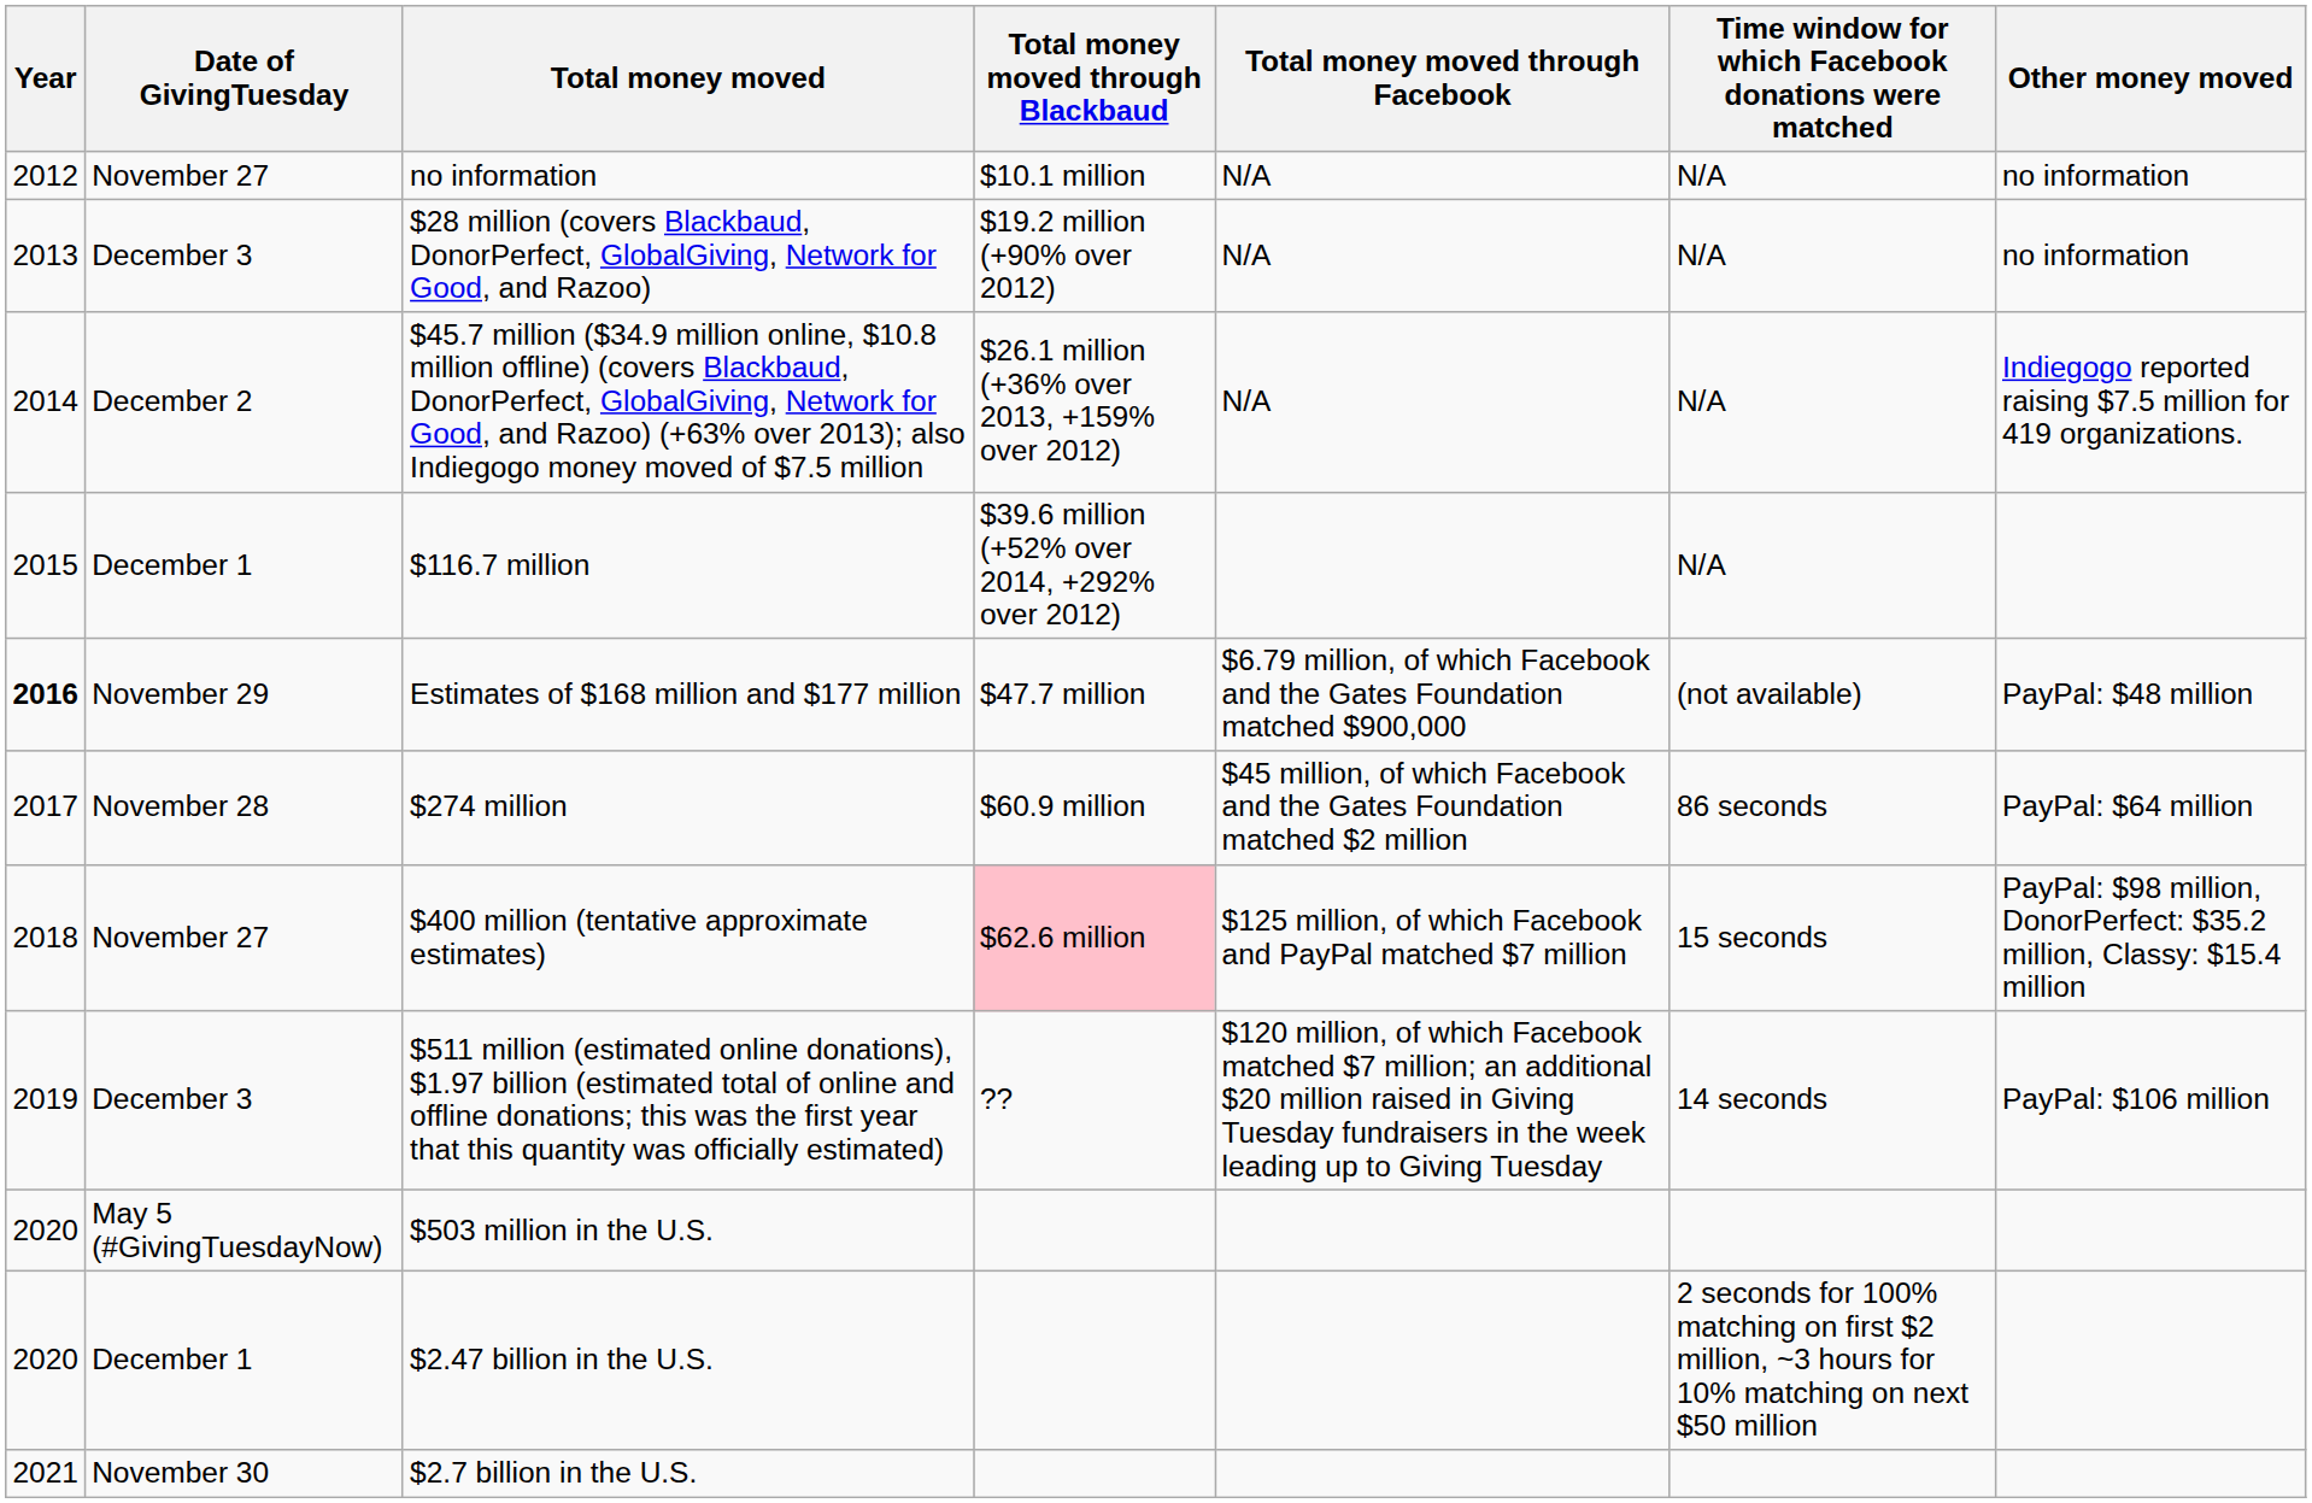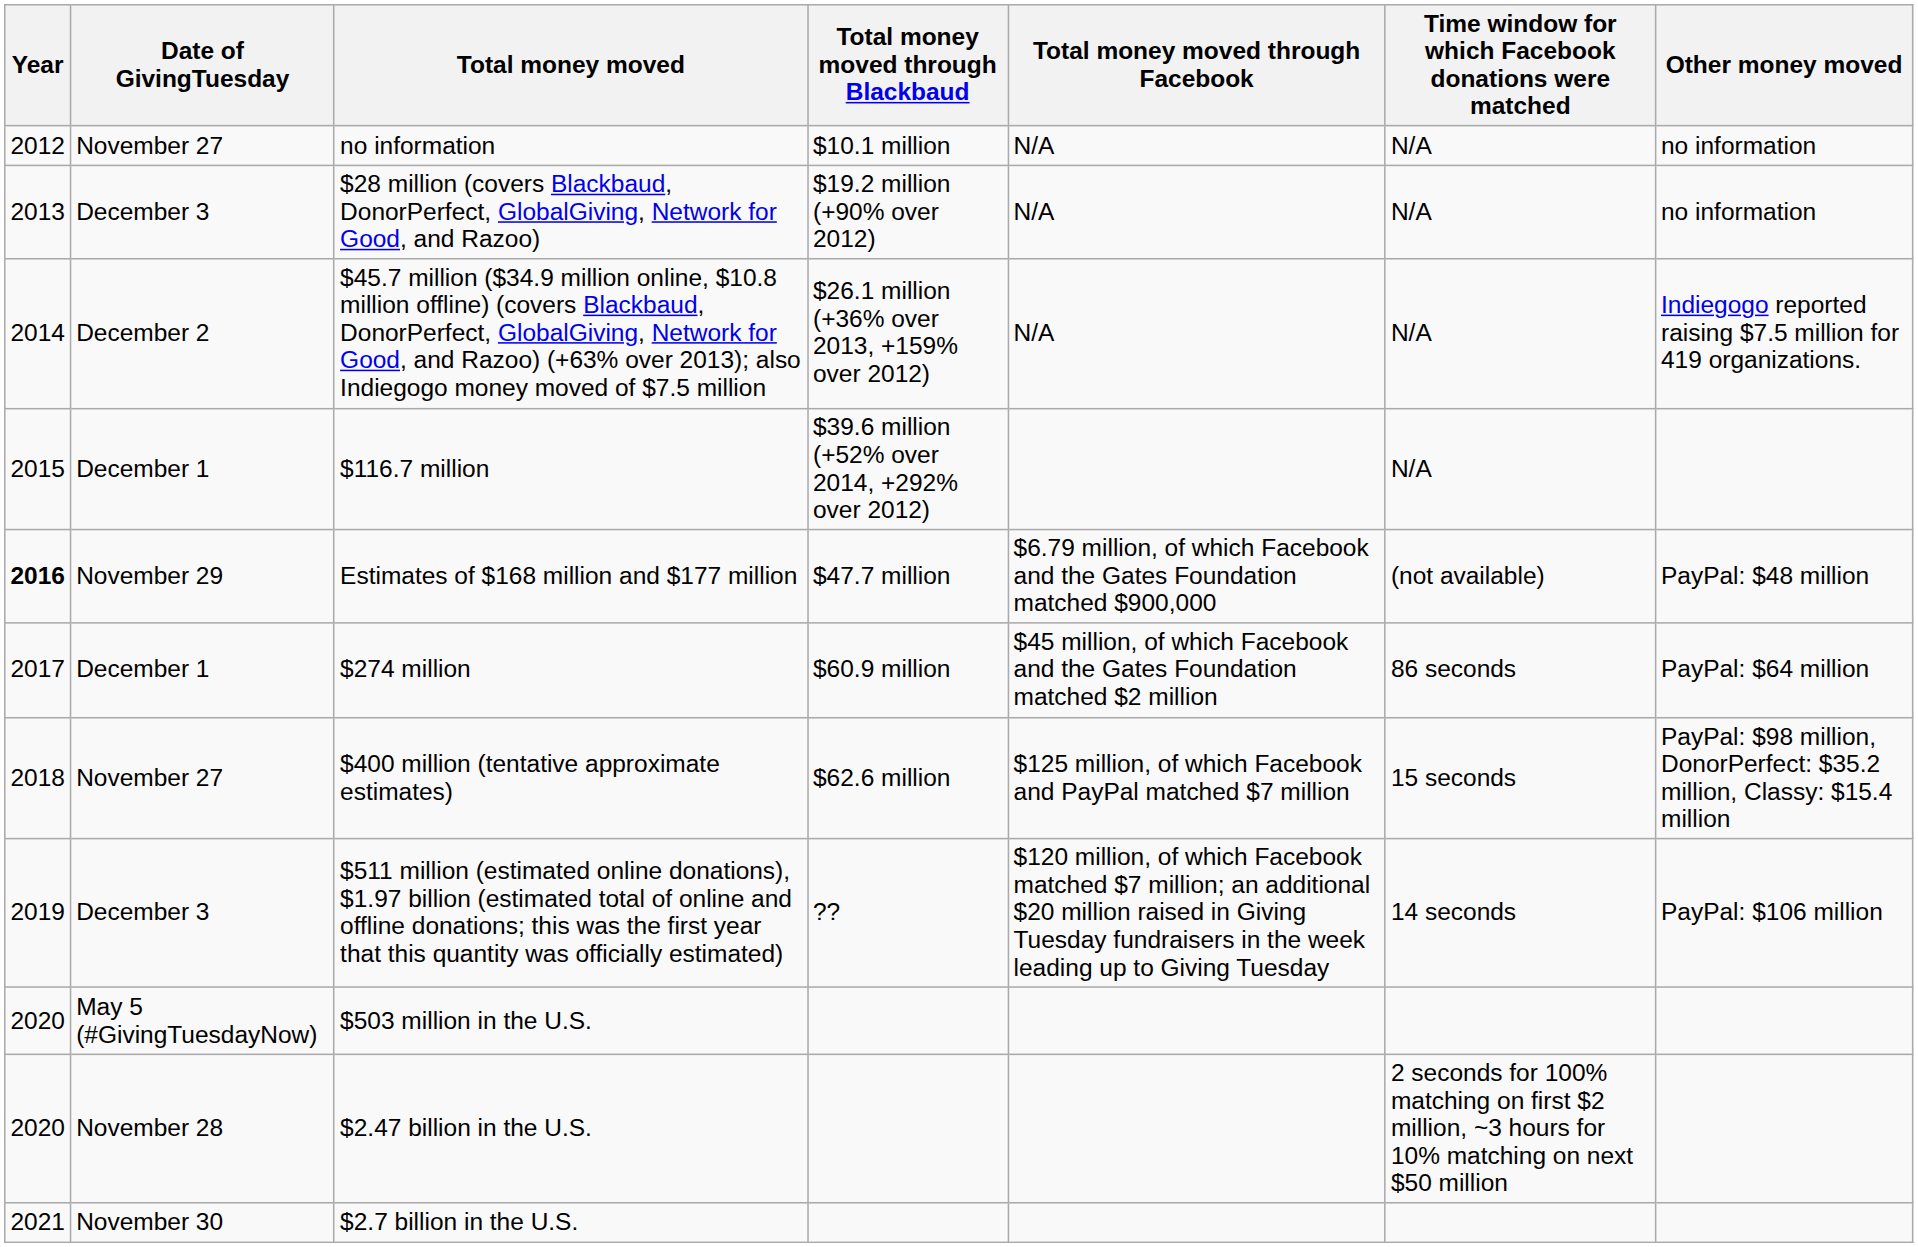$274 million | Date of GivingTuesday: November 28 -> December 1
$400 million (tentative approximate estimates) | Total money moved through Blackbaud: pink background -> no background
$2.47 billion in the U.S. | Date of GivingTuesday: December 1 -> November 28
